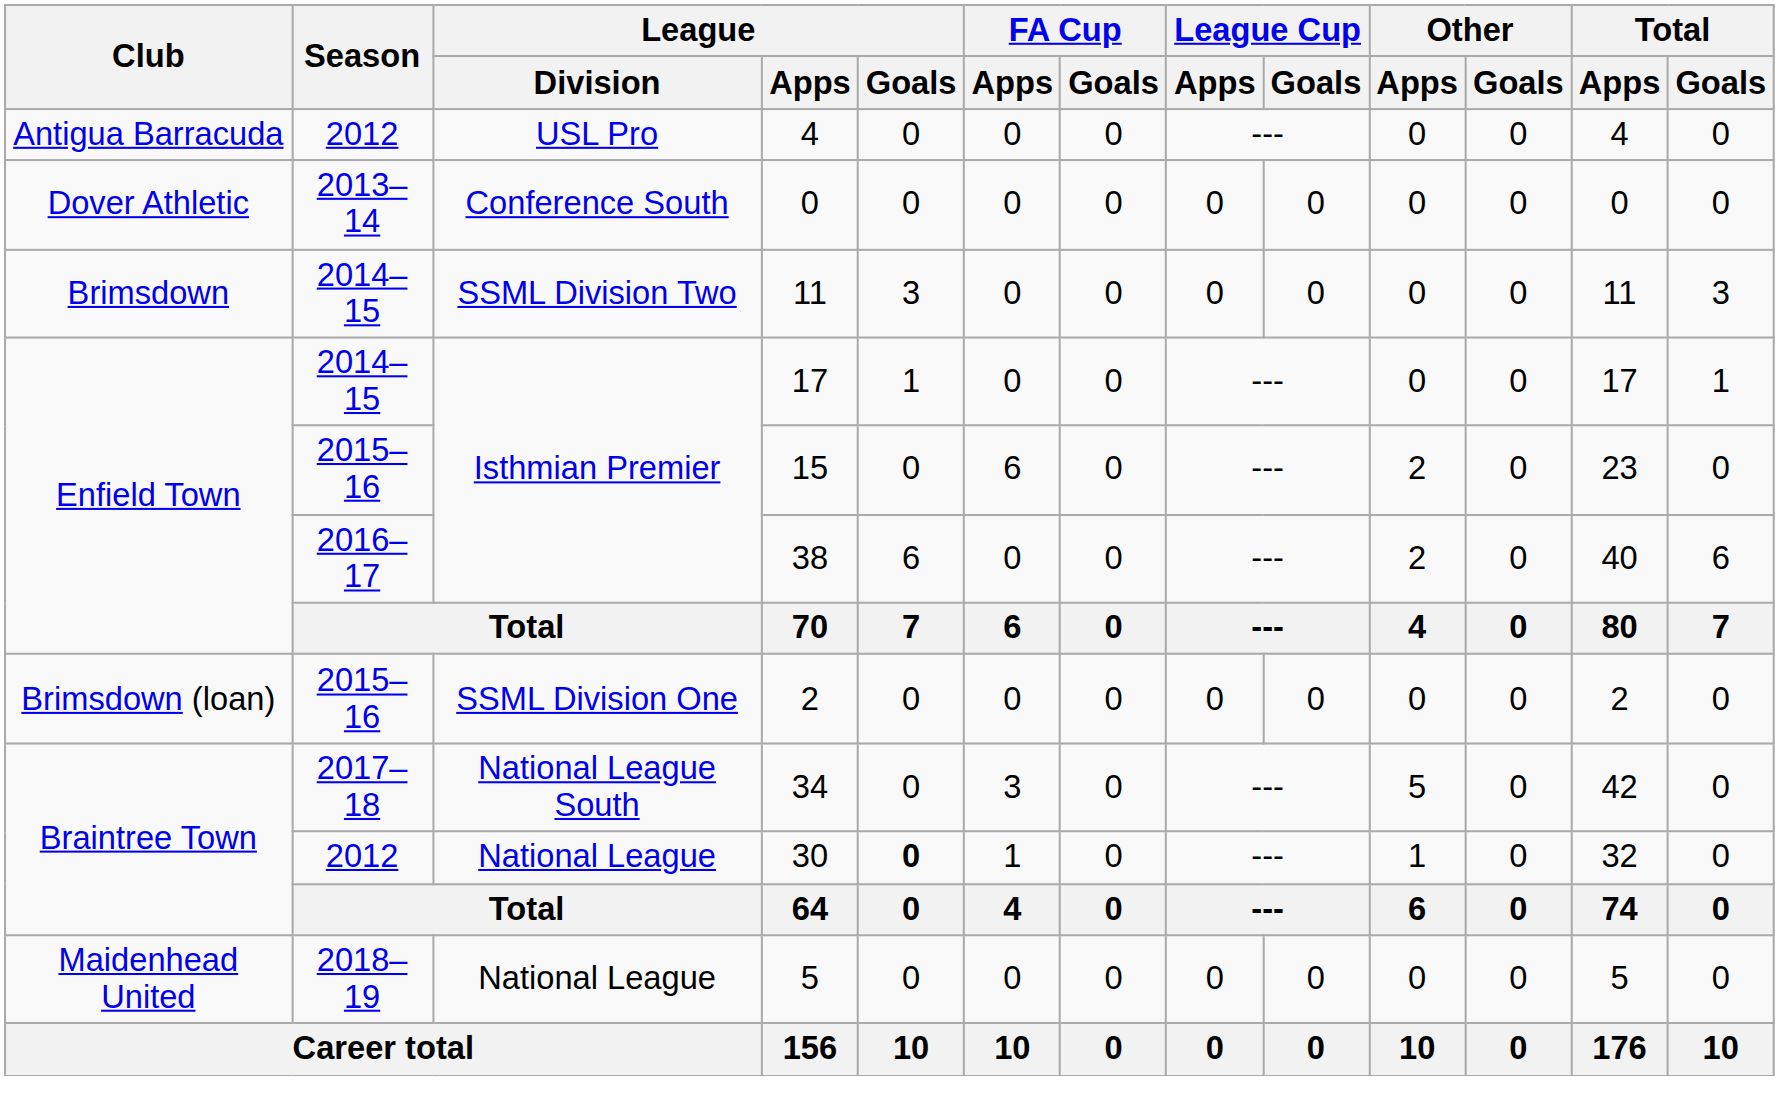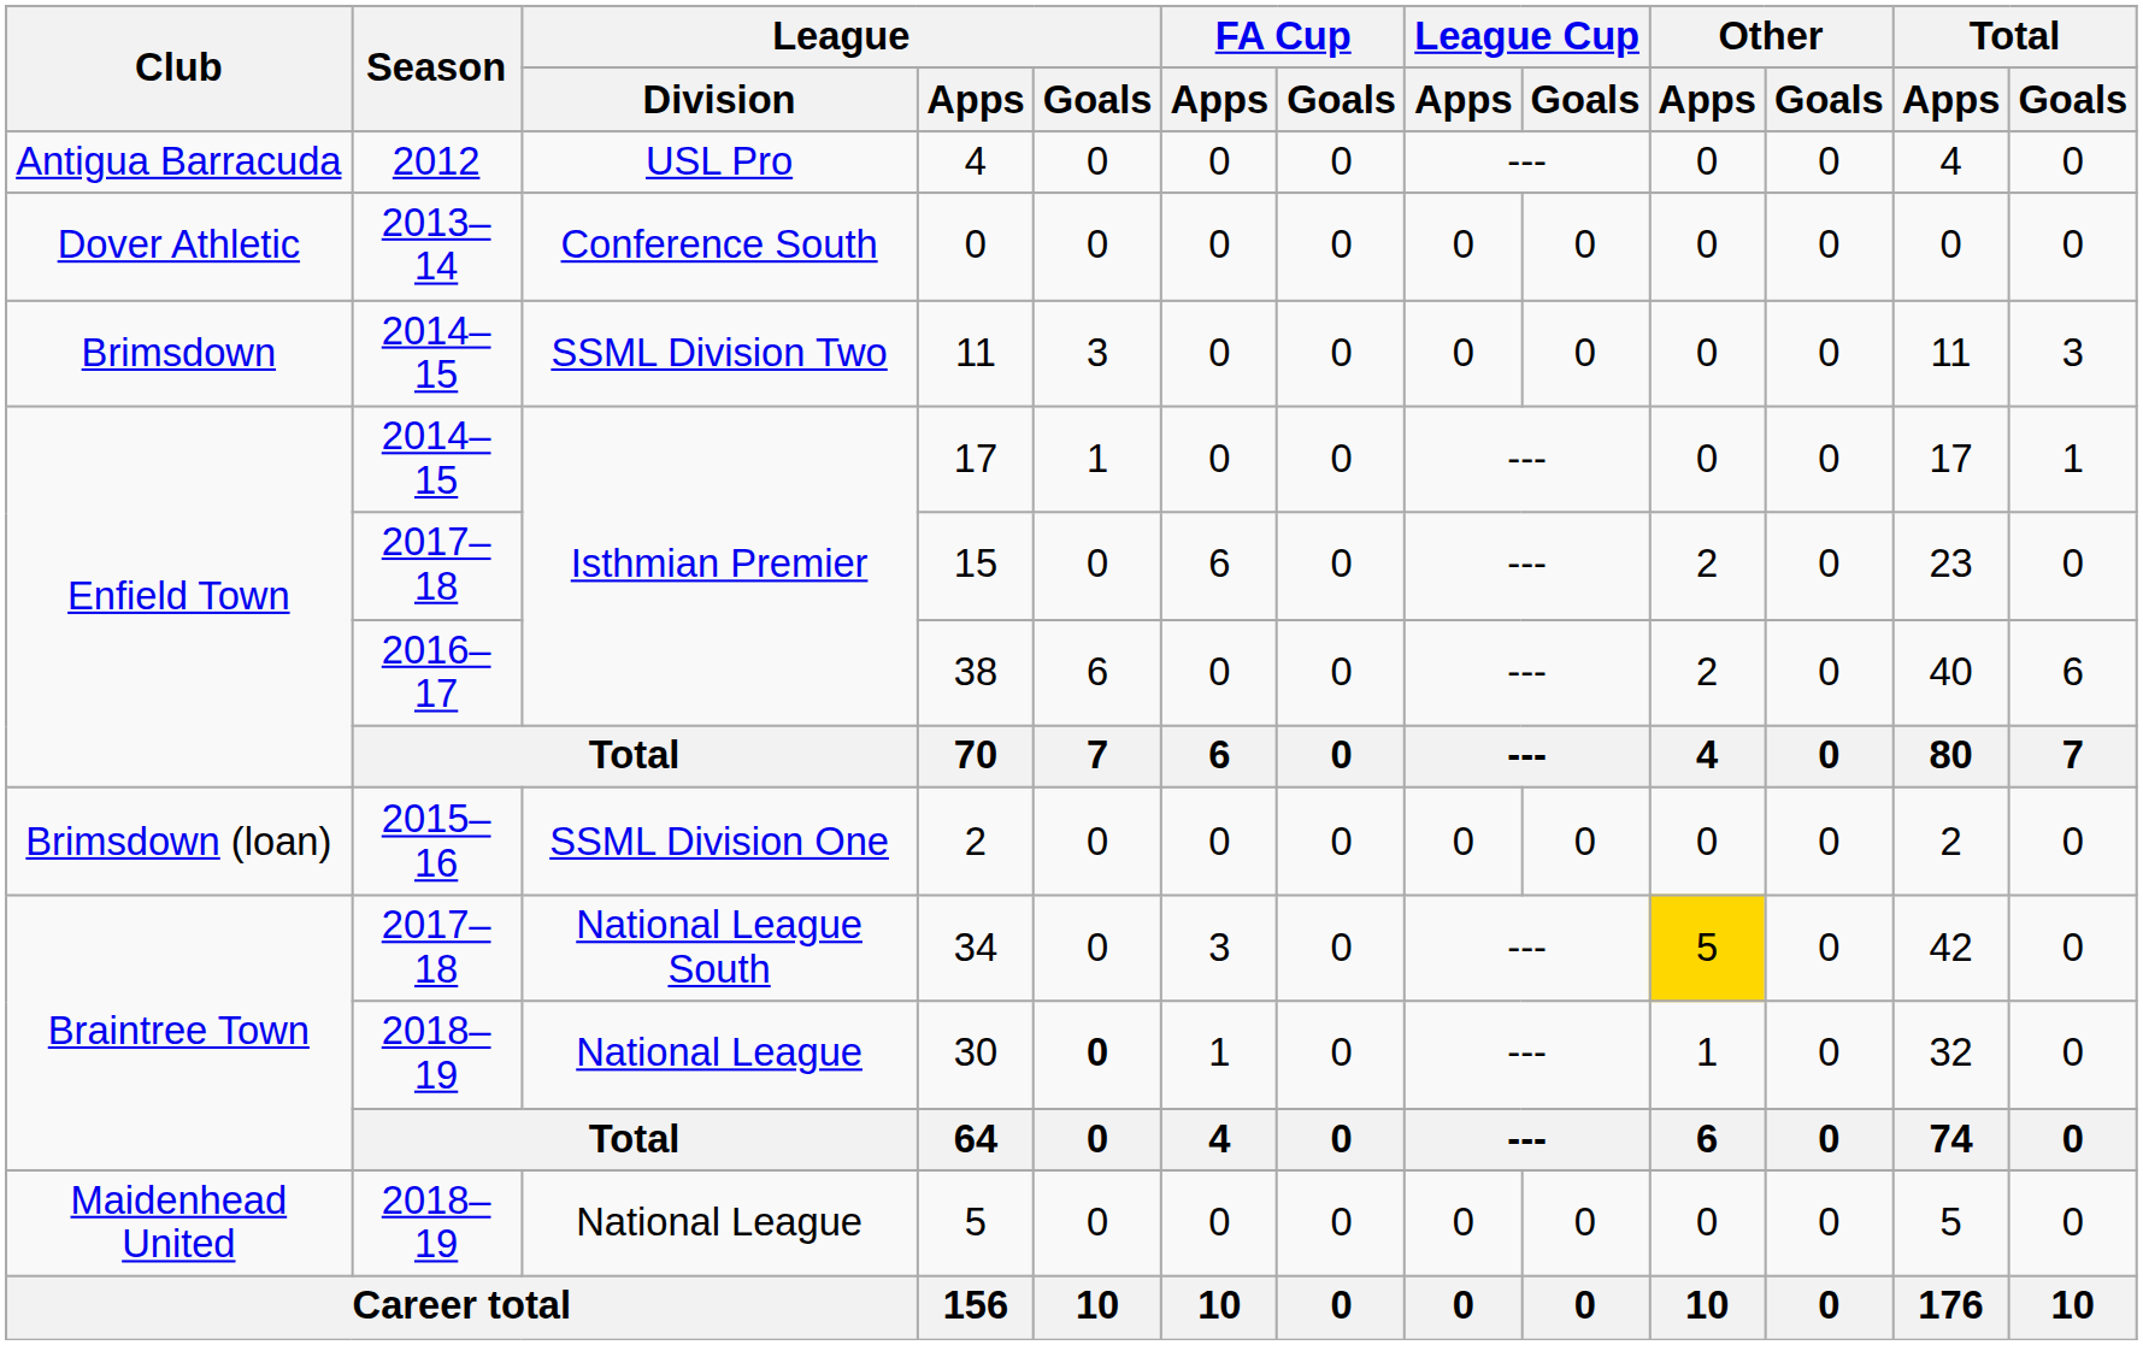15 | Season: 2015–16 -> 2017–18
34 | Other / Apps: no background -> gold background
30 | Season: 2012 -> 2018–19
